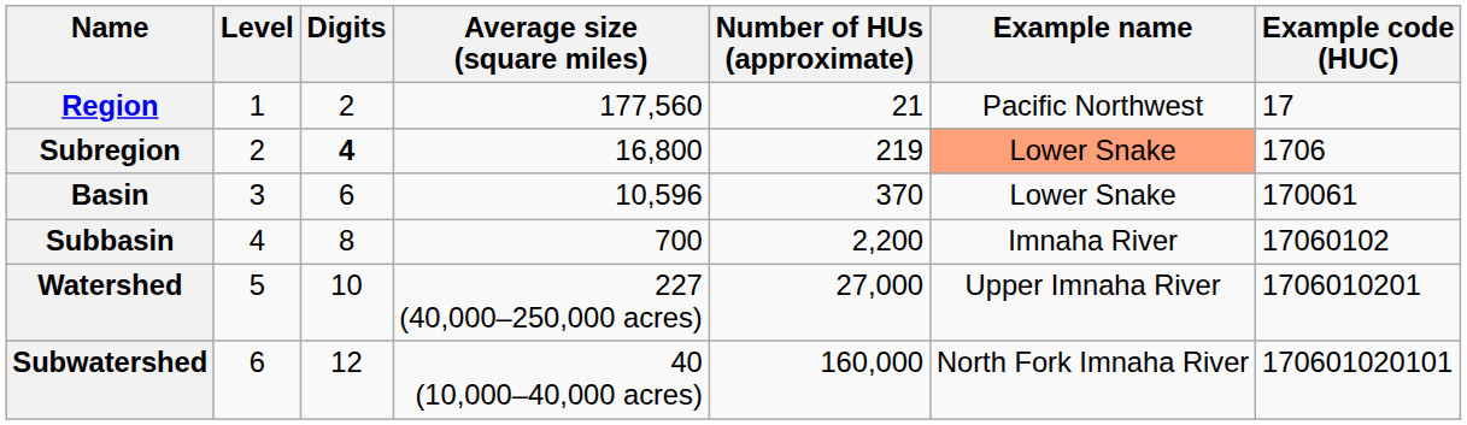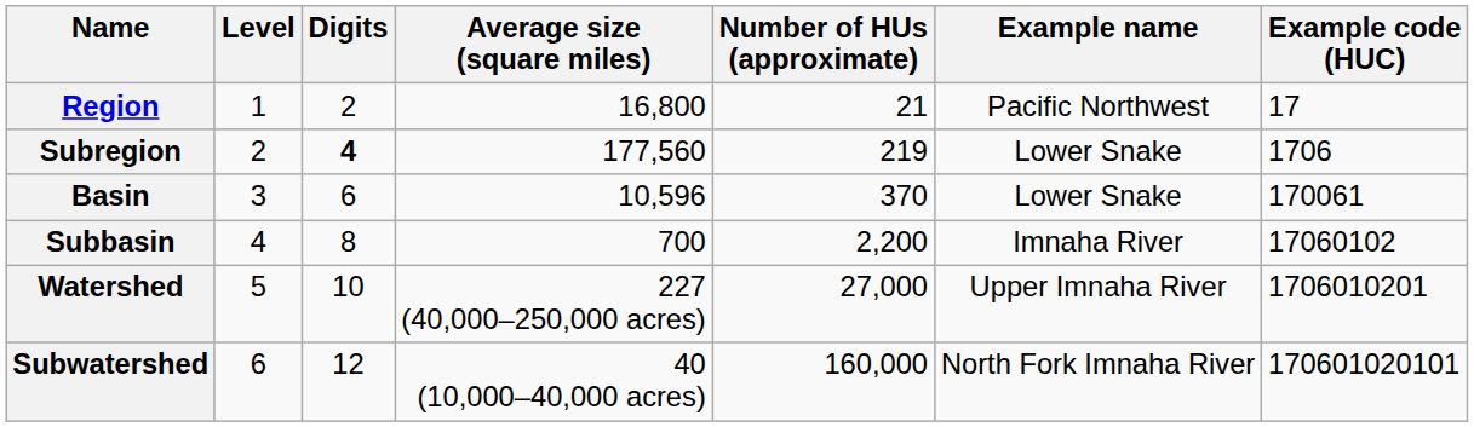Region | Average size (square miles): 177,560 -> 16,800
Subregion | Average size (square miles): 16,800 -> 177,560
Subregion | Example name: lightsalmon background -> no background
